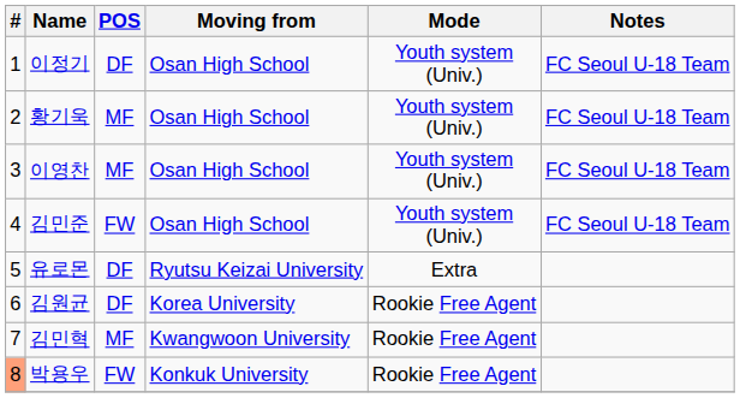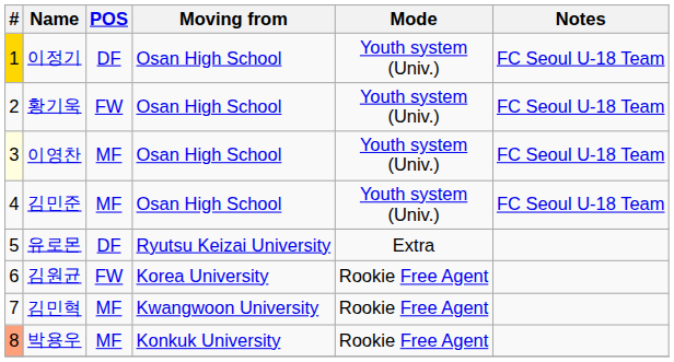이정기 | #: no background -> gold background
황기욱 | POS: MF -> FW
이영찬 | #: no background -> lightyellow background
김민준 | POS: FW -> MF
김원균 | POS: DF -> FW
박용우 | POS: FW -> MF
